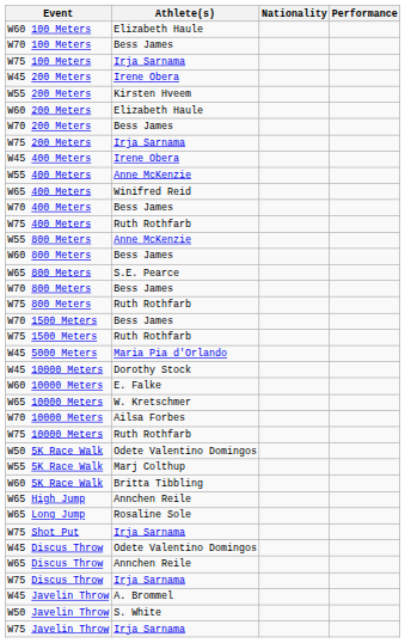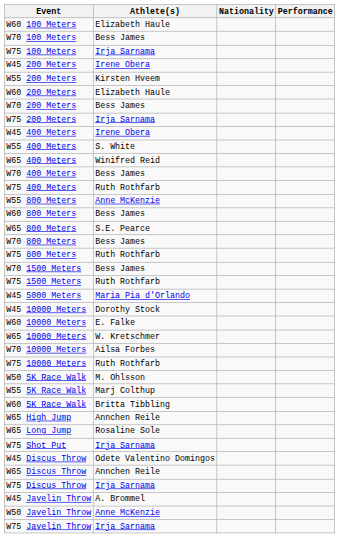W55 400 Meters | Athlete(s): Anne McKenzie -> S. White
W50 5K Race Walk | Athlete(s): Odete Valentino Domingos -> M. Ohlsson
W50 Javelin Throw | Athlete(s): S. White -> Anne McKenzie
